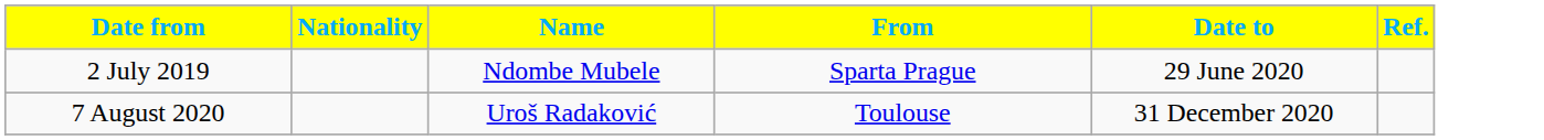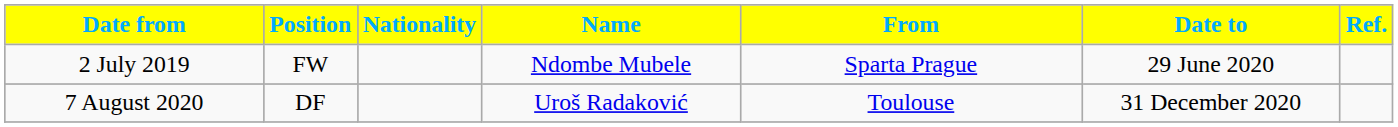+ column: Position | FW | DF
